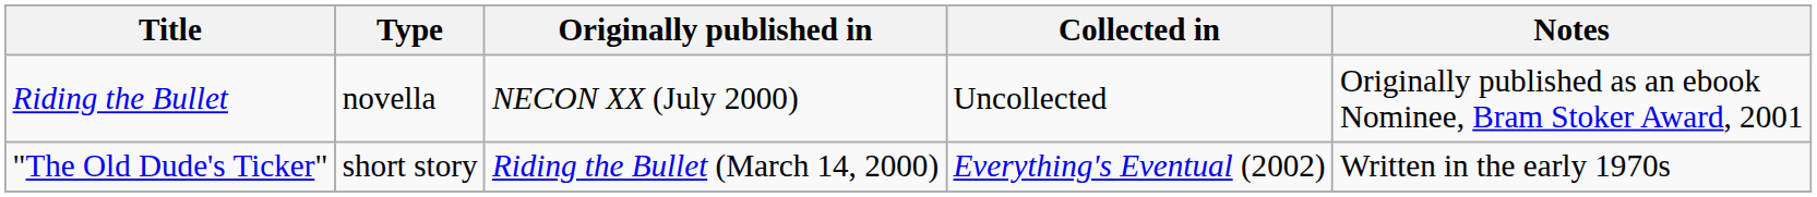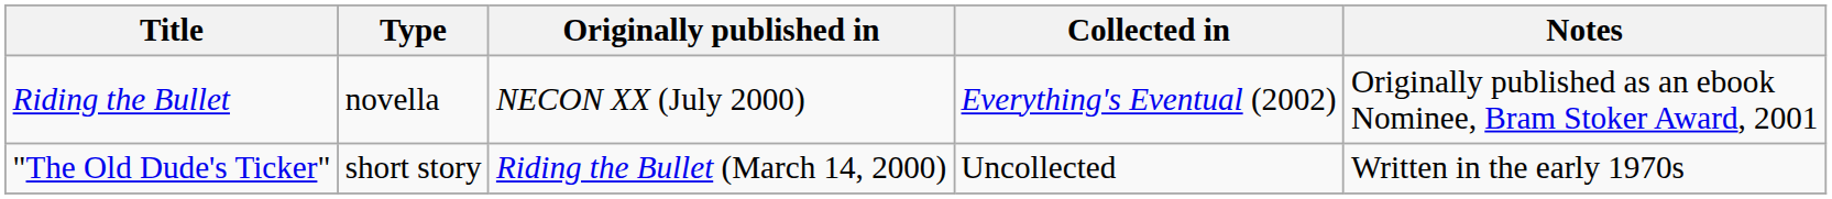Riding the Bullet | Collected in: Uncollected -> Everything's Eventual (2002)
"The Old Dude's Ticker" | Collected in: Everything's Eventual (2002) -> Uncollected
